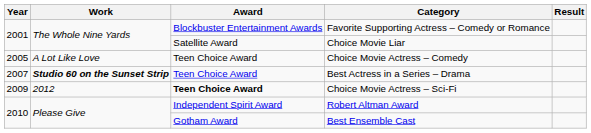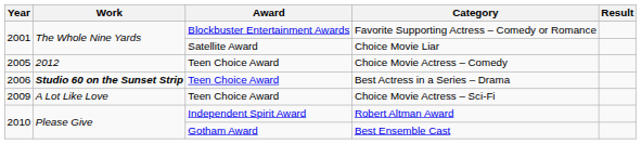Choice Movie Actress – Comedy | Work: A Lot Like Love -> 2012
Best Actress in a Series – Drama | Year: 2007 -> 2006
Choice Movie Actress – Sci-Fi | Work: 2012 -> A Lot Like Love
Choice Movie Actress – Sci-Fi | Award: bold -> normal
